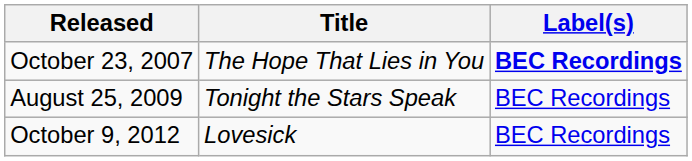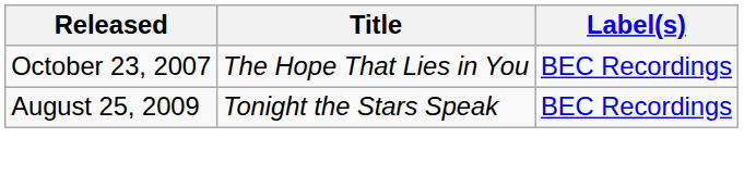October 23, 2007 | Label(s): bold -> normal
- row: October 9, 2012 | Lovesick | BEC Recordings
